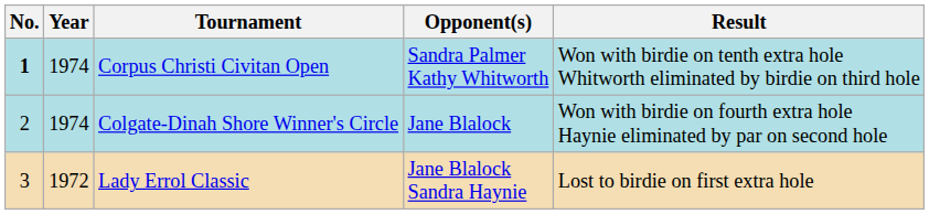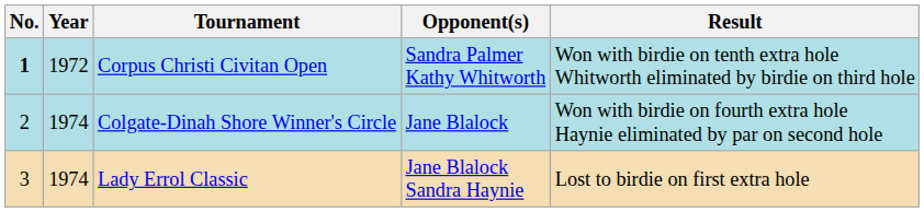Corpus Christi Civitan Open | Year: 1974 -> 1972
Lady Errol Classic | Year: 1972 -> 1974
